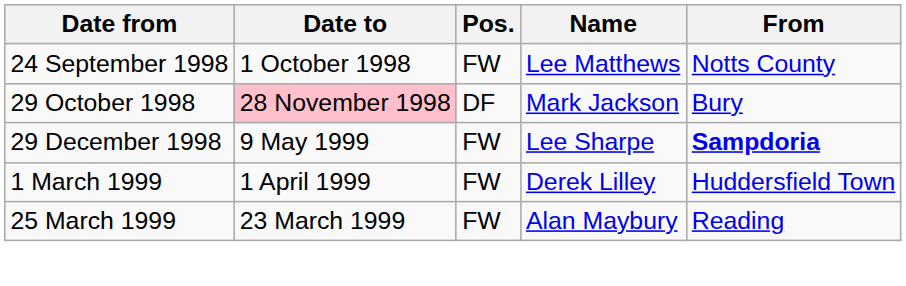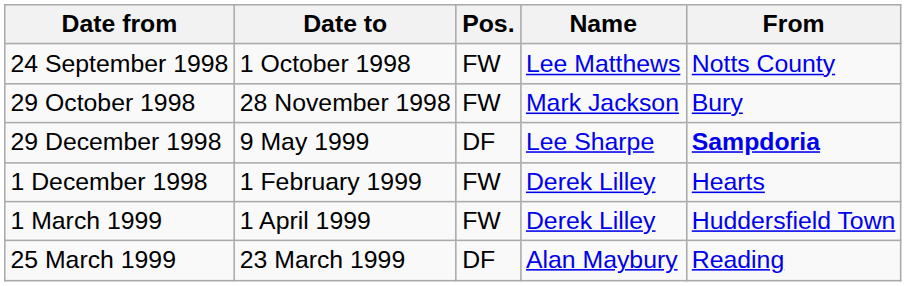29 October 1998 | Date to: pink background -> no background
29 October 1998 | Pos.: DF -> FW
29 December 1998 | Pos.: FW -> DF
+ row: 1 December 1998 | 1 February 1999 | FW | Derek Lilley | Hearts
25 March 1999 | Pos.: FW -> DF
